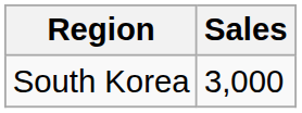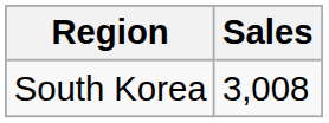South Korea | Sales: 3,000 -> 3,008
